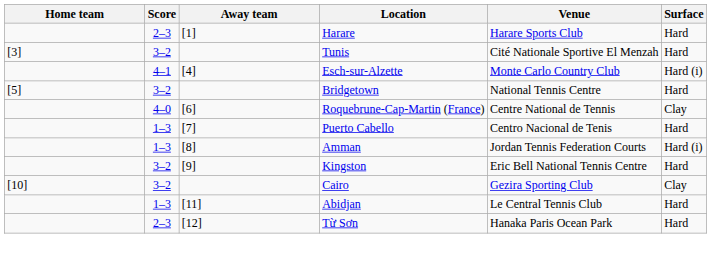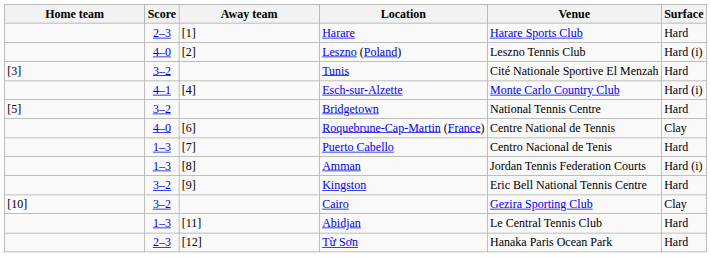+ row: 4–0 | [2] | Leszno (Poland) | Leszno Tennis Club | Hard (i)
